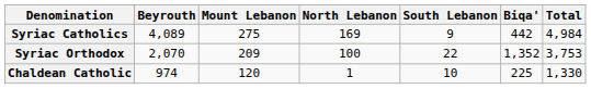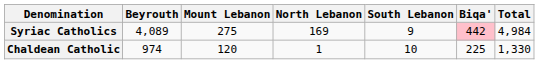Syriac Catholics | Biqa': no background -> pink background
- row: Syriac Orthodox | 2,070 | 209 | 100 | 22 | 1,352 | 3,753
